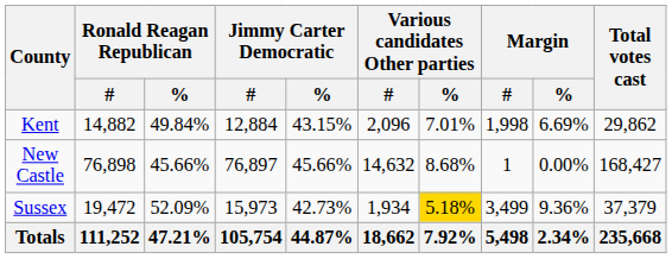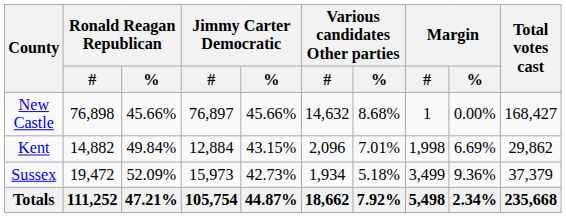rows swapped: Kent <-> New Castle
Sussex | Various candidates Other parties / %: gold background -> no background
